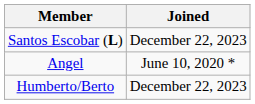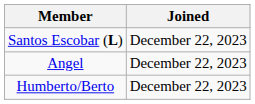Angel | Joined: June 10, 2020 * -> December 22, 2023
